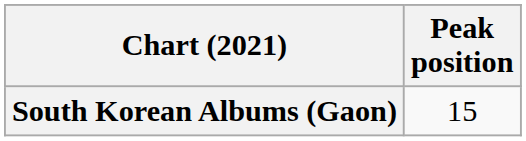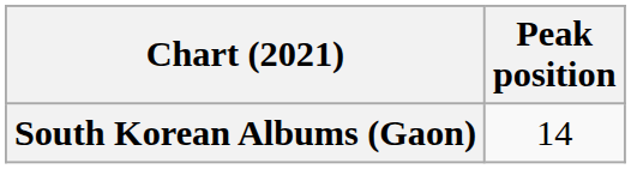South Korean Albums (Gaon) | Peak position: 15 -> 14
